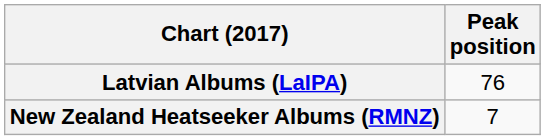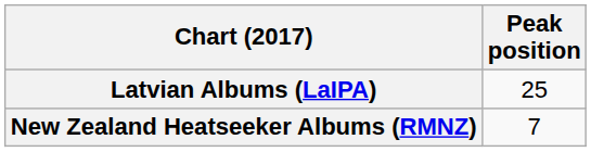Latvian Albums (LaIPA) | Peak position: 76 -> 25
